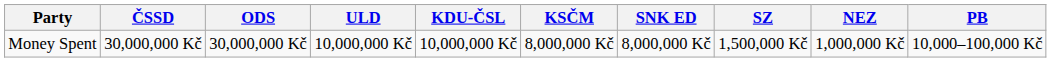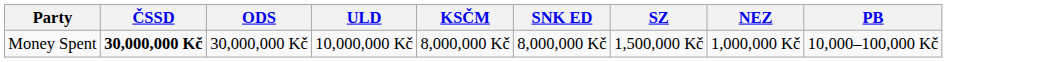- column: KDU-ČSL | 10,000,000 Kč
Money Spent | ČSSD: normal -> bold
